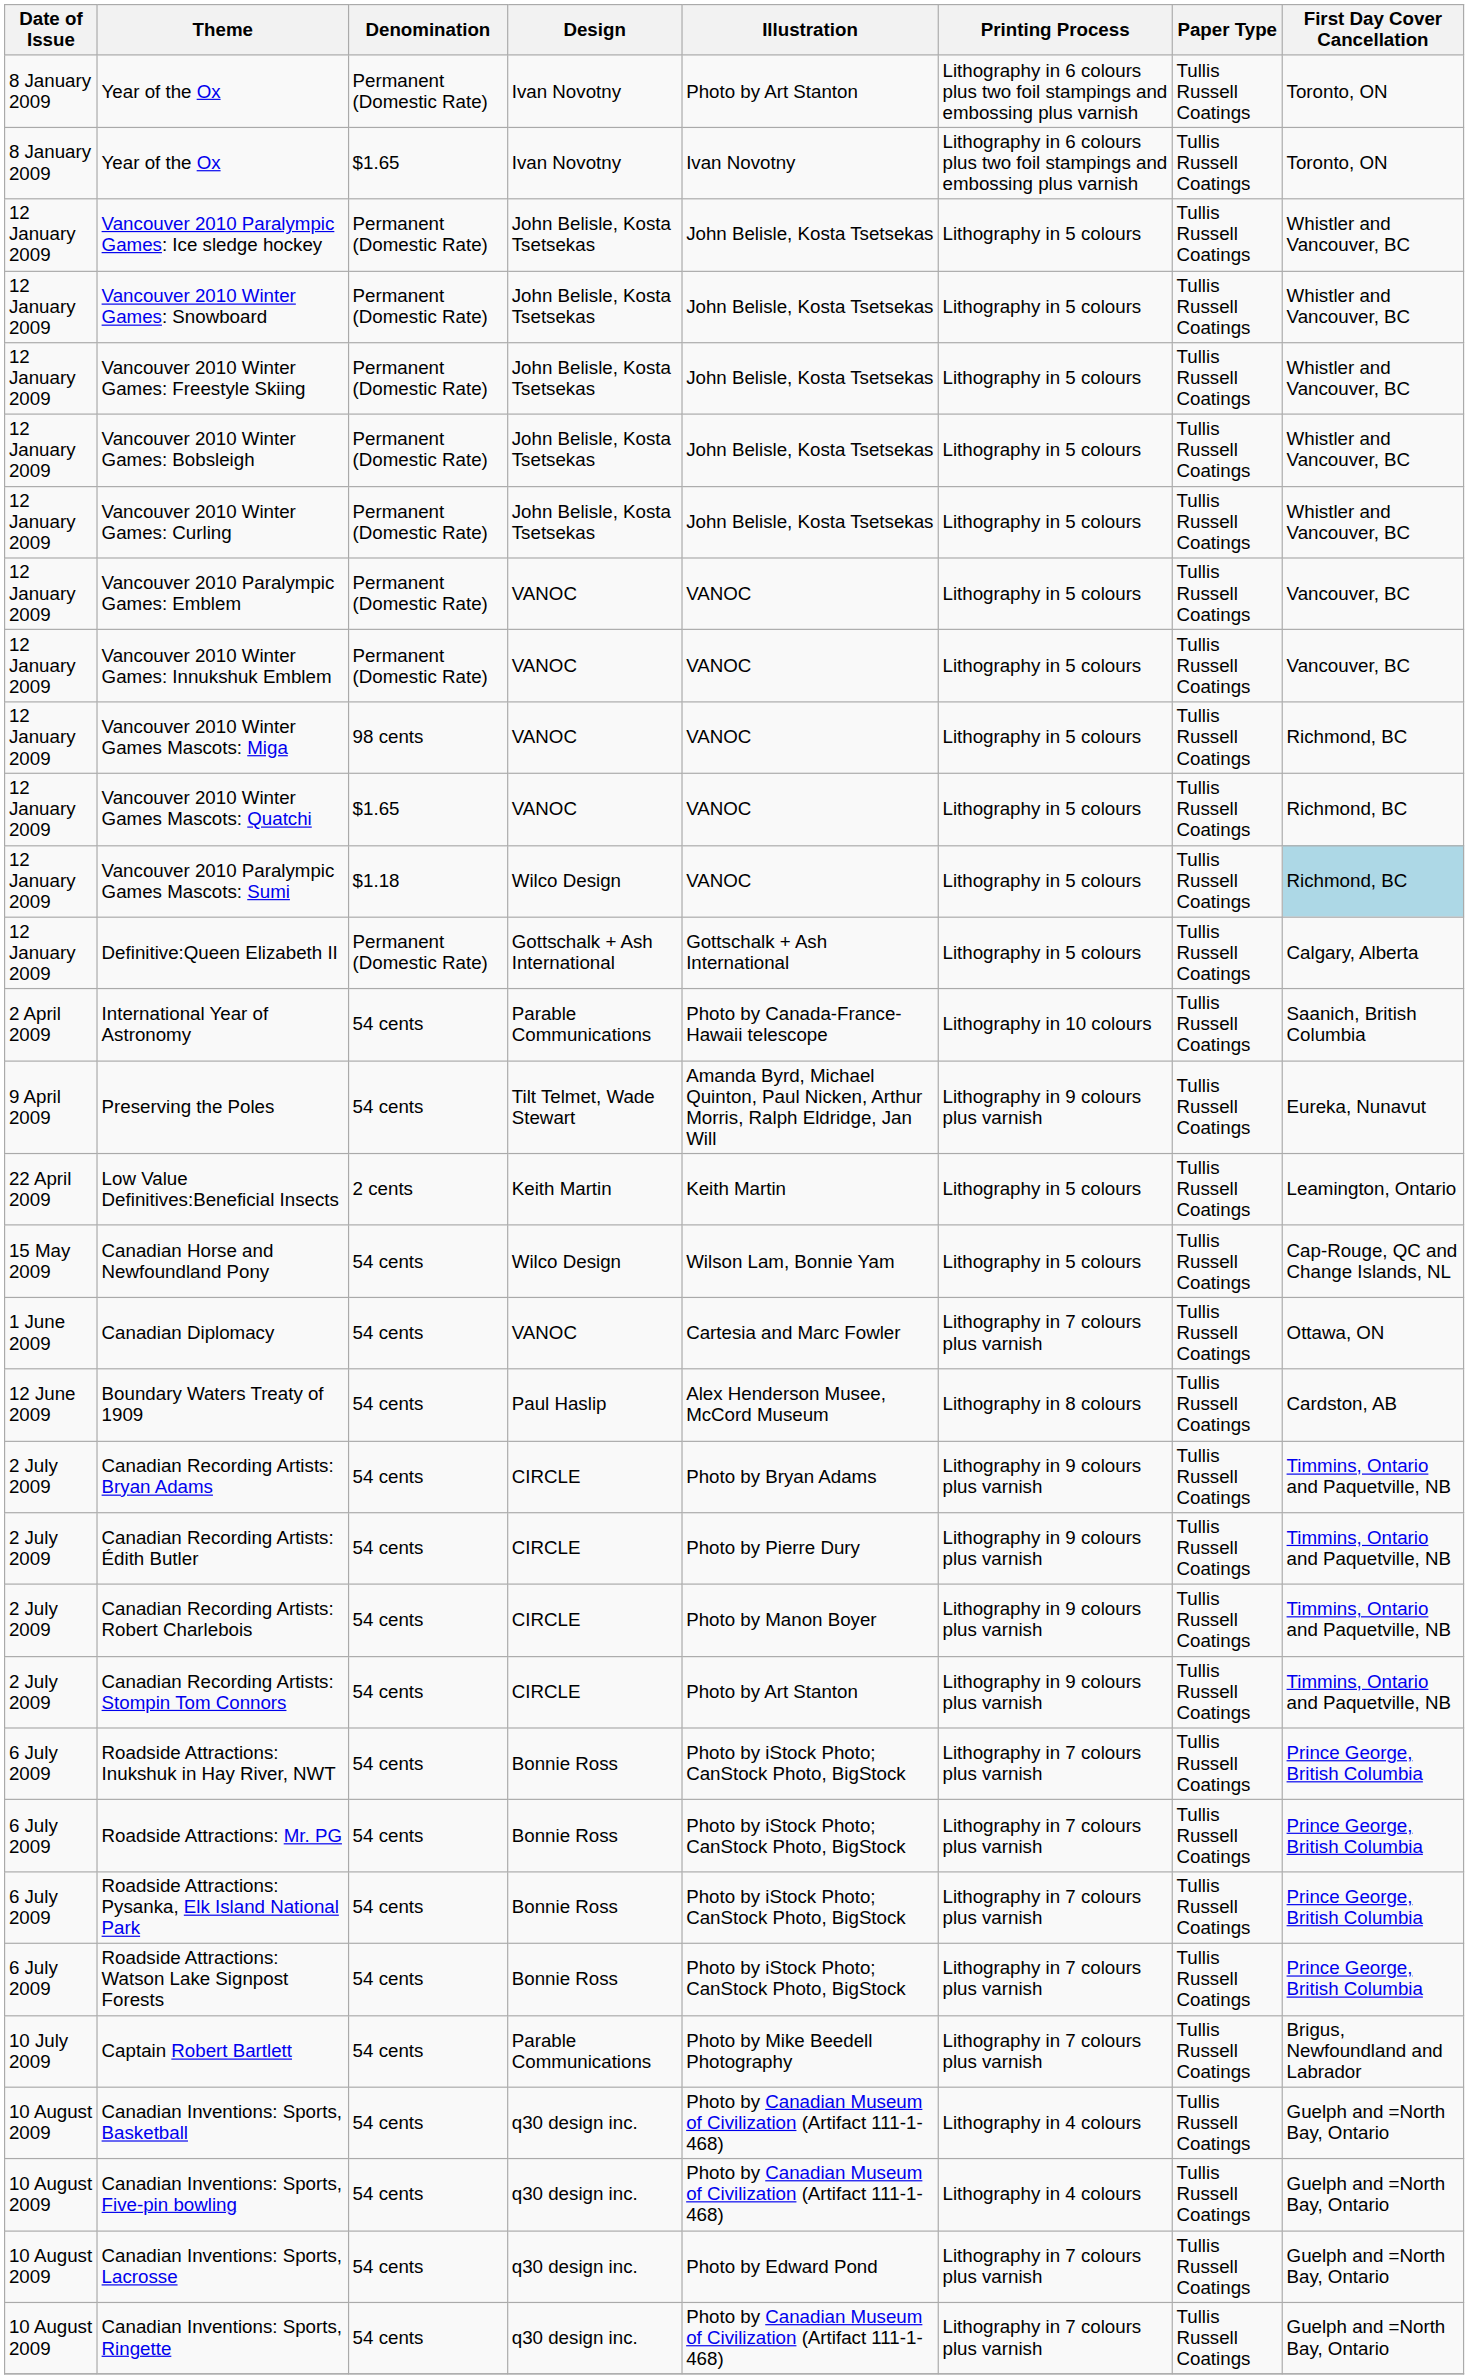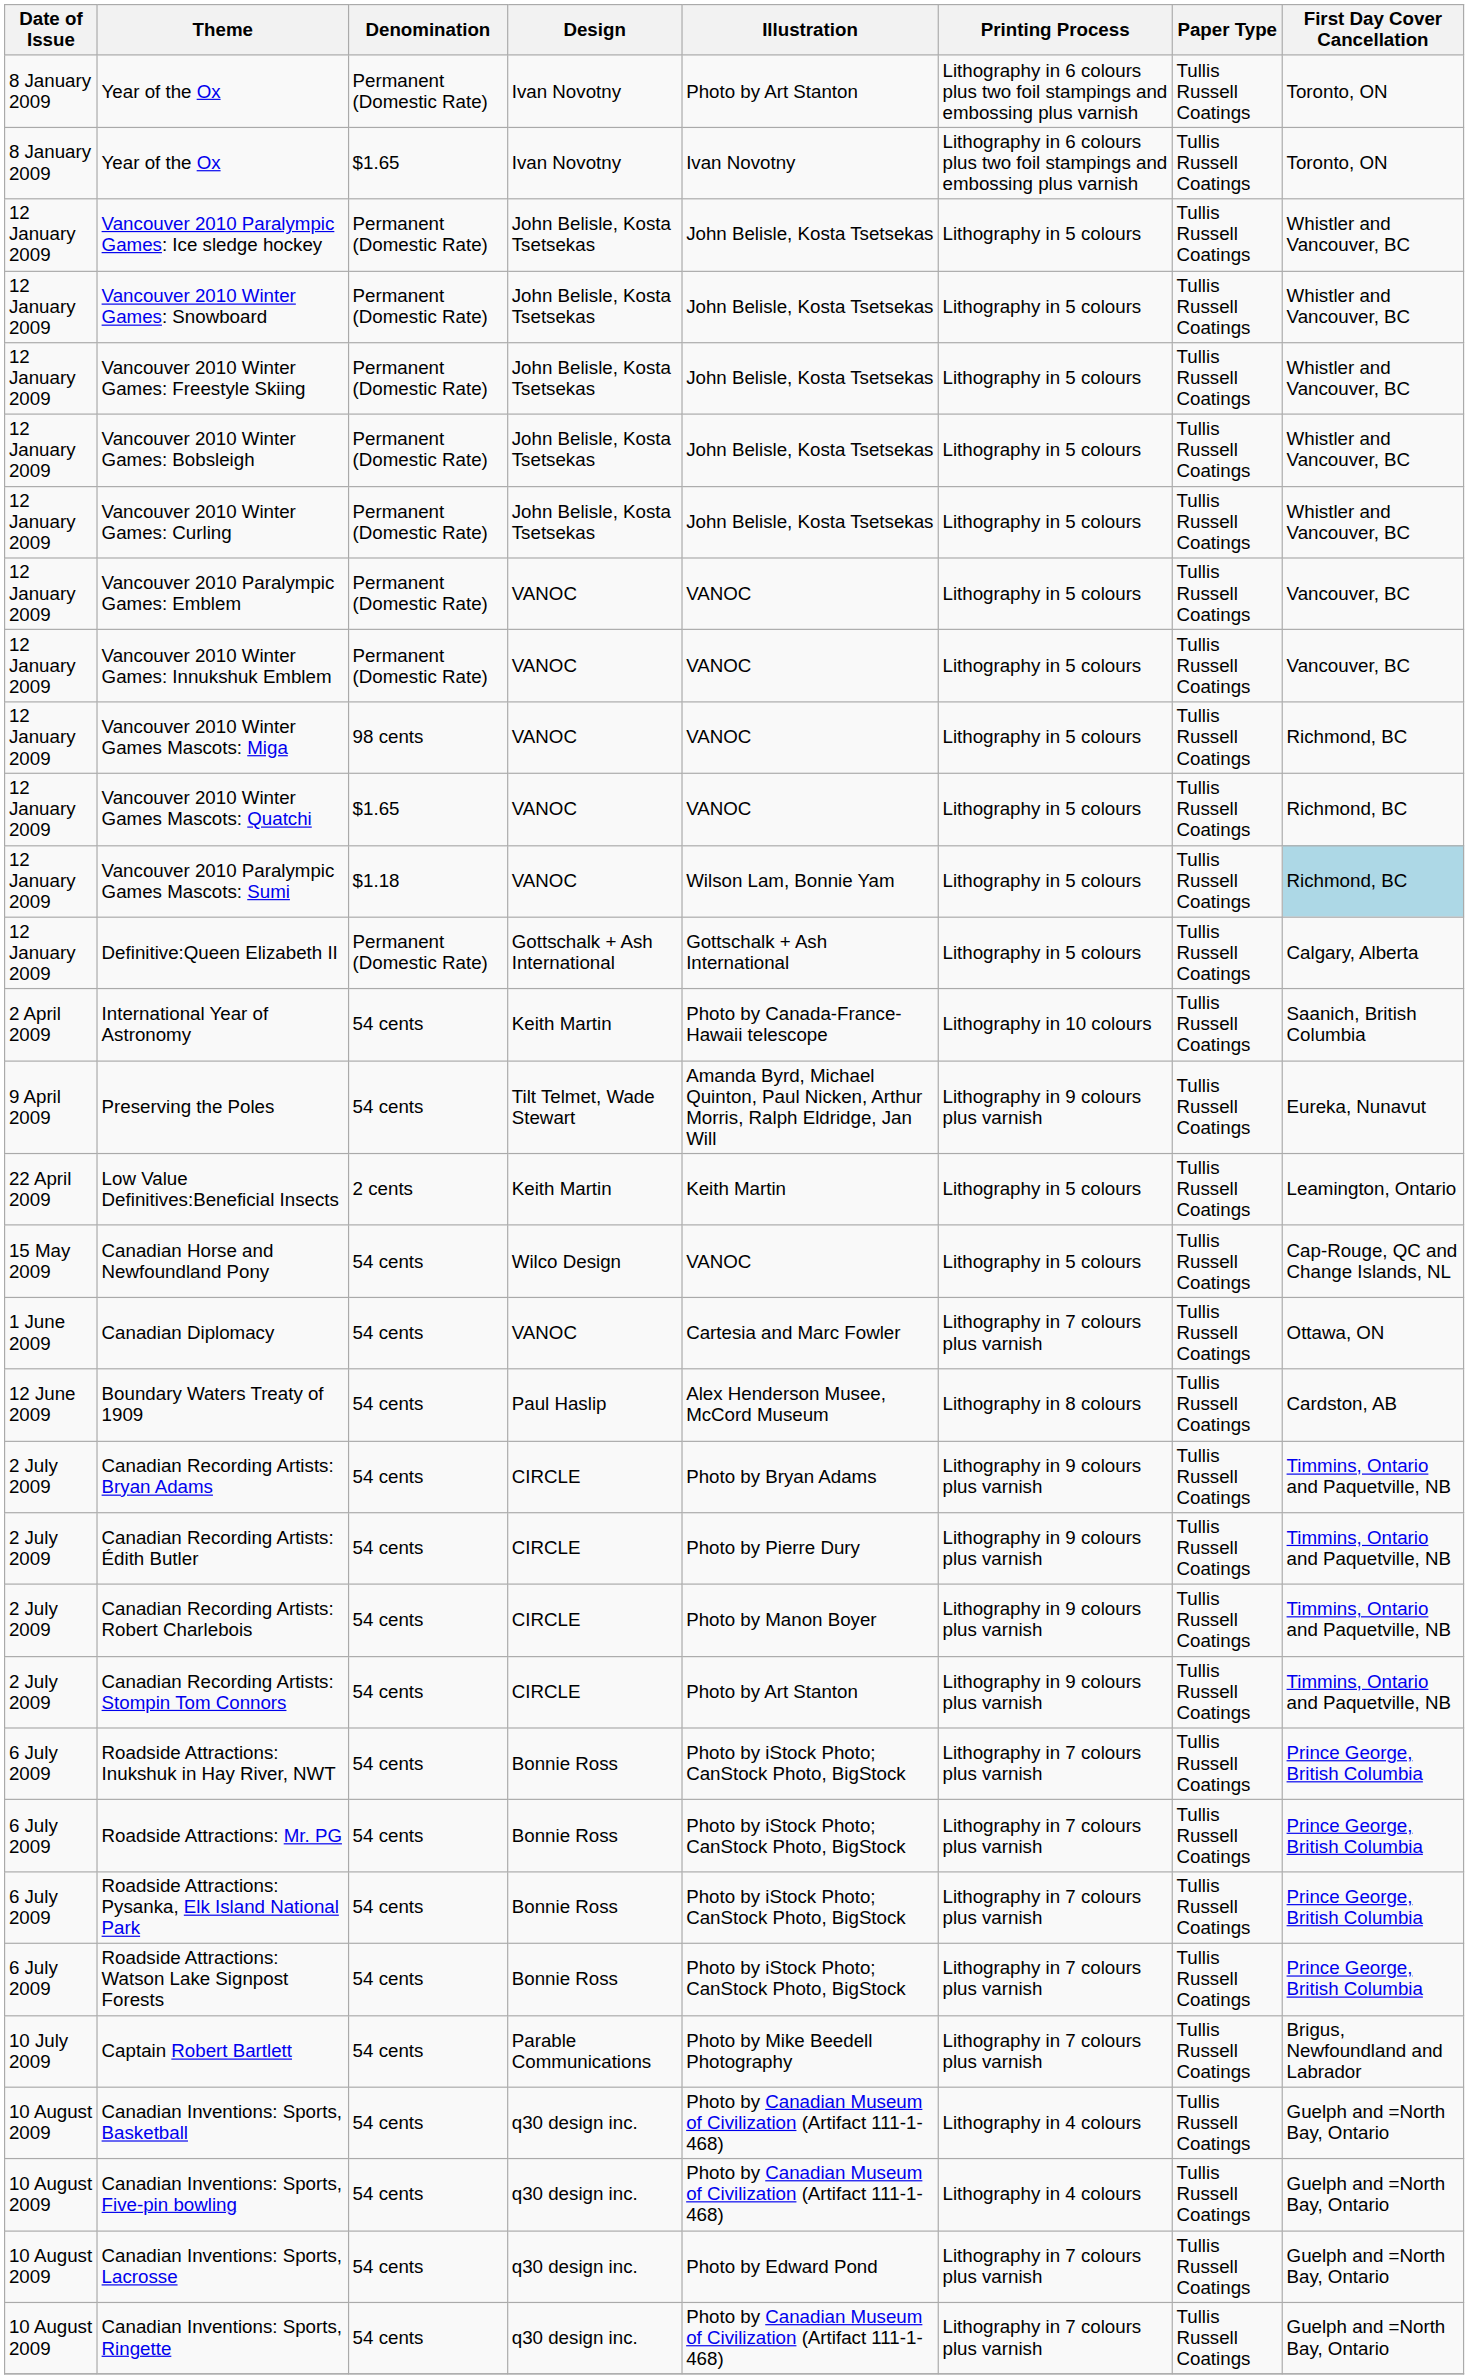Vancouver 2010 Paralympic Games Mascots: Sumi | Design: Wilco Design -> VANOC
Vancouver 2010 Paralympic Games Mascots: Sumi | Illustration: VANOC -> Wilson Lam, Bonnie Yam
International Year of Astronomy | Design: Parable Communications -> Keith Martin
Canadian Horse and Newfoundland Pony | Illustration: Wilson Lam, Bonnie Yam -> VANOC
